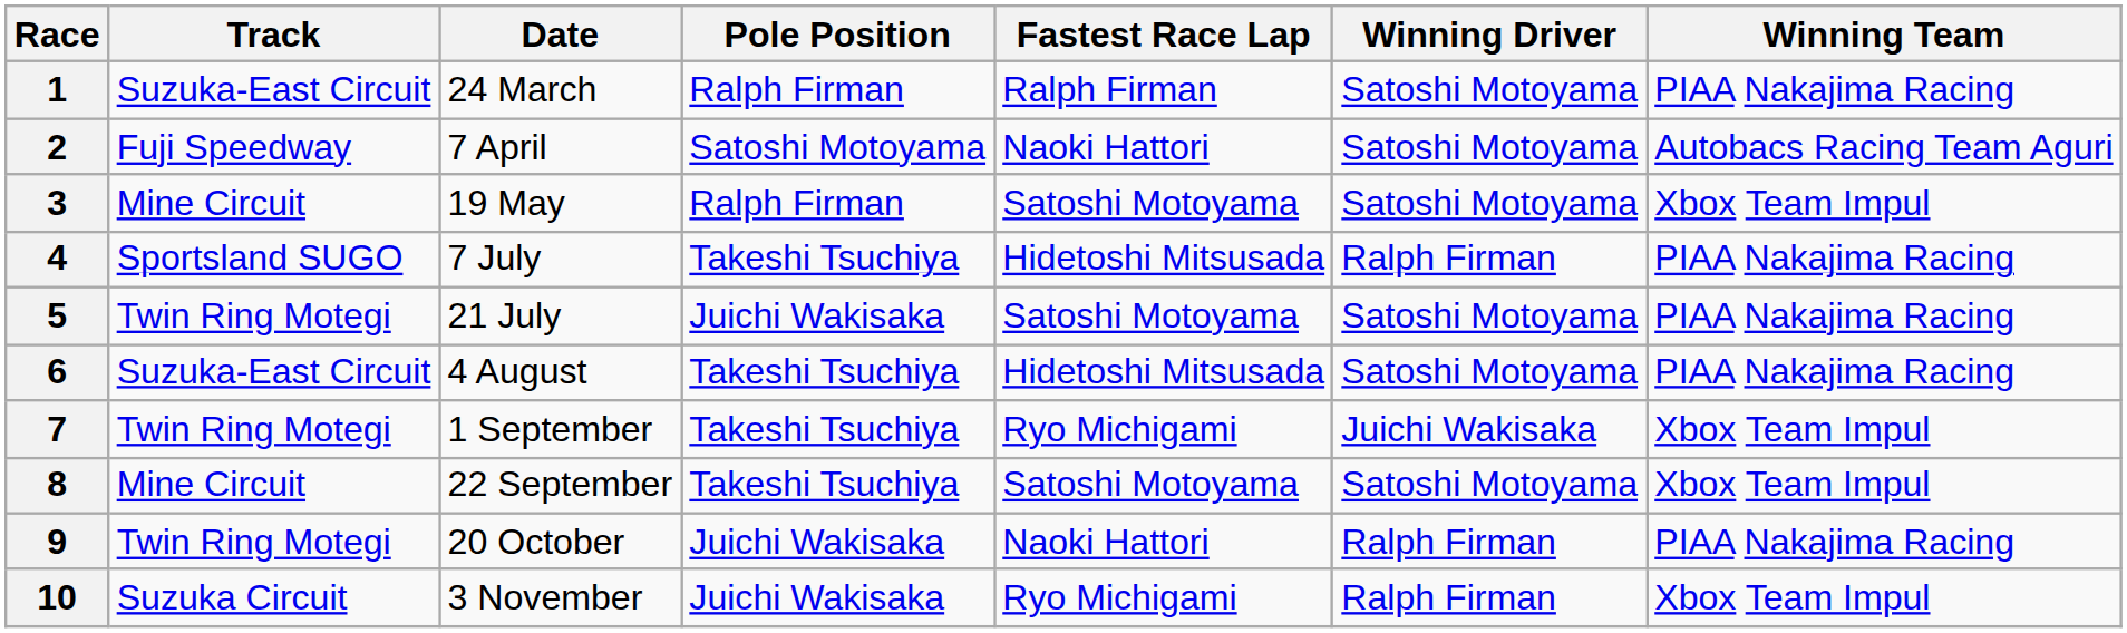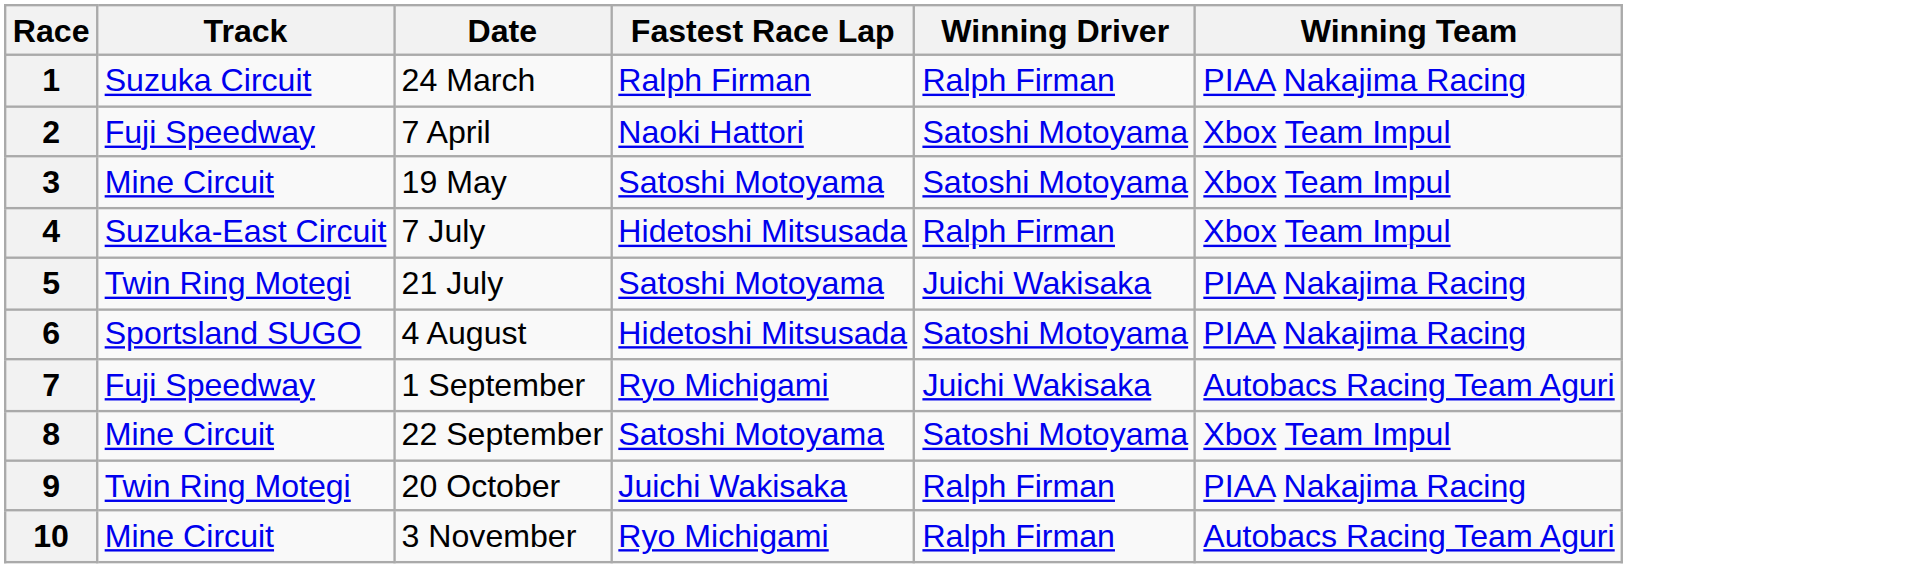- column: Pole Position | Ralph Firman | Satoshi Motoyama | Ralph Firman | Takeshi Tsuchiya | Juichi Wakisaka | Takeshi Tsuchiya | Takeshi Tsuchiya | Takeshi Tsuchiya | Juichi Wakisaka | Juichi Wakisaka
1 | Track: Suzuka-East Circuit -> Suzuka Circuit
1 | Winning Driver: Satoshi Motoyama -> Ralph Firman
2 | Winning Team: Autobacs Racing Team Aguri -> Xbox Team Impul
4 | Track: Sportsland SUGO -> Suzuka-East Circuit
4 | Winning Team: PIAA Nakajima Racing -> Xbox Team Impul
5 | Winning Driver: Satoshi Motoyama -> Juichi Wakisaka
6 | Track: Suzuka-East Circuit -> Sportsland SUGO
7 | Track: Twin Ring Motegi -> Fuji Speedway
7 | Winning Team: Xbox Team Impul -> Autobacs Racing Team Aguri
9 | Fastest Race Lap: Naoki Hattori -> Juichi Wakisaka
10 | Track: Suzuka Circuit -> Mine Circuit
10 | Winning Team: Xbox Team Impul -> Autobacs Racing Team Aguri
